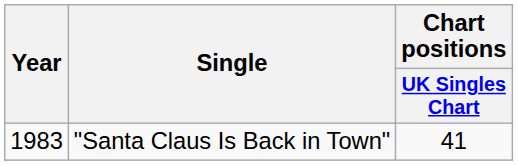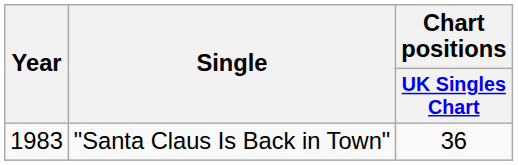"Santa Claus Is Back in Town" | Chart positions / UK Singles Chart: 41 -> 36
